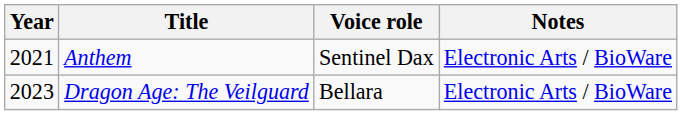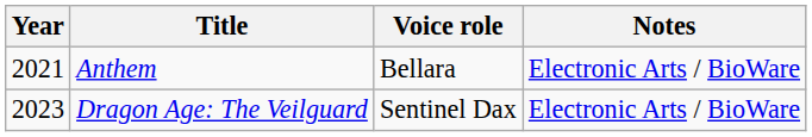Anthem | Voice role: Sentinel Dax -> Bellara
Dragon Age: The Veilguard | Voice role: Bellara -> Sentinel Dax
